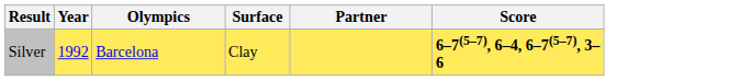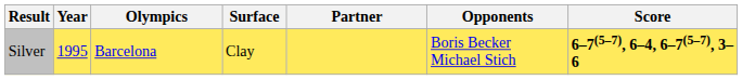+ column: Opponents | Boris Becker Michael Stich
Silver | Year: 1992 -> 1995
